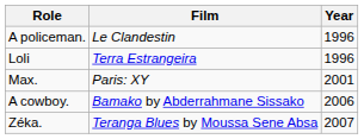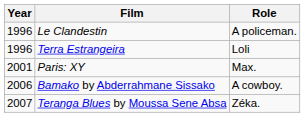columns swapped: Year <-> Role
